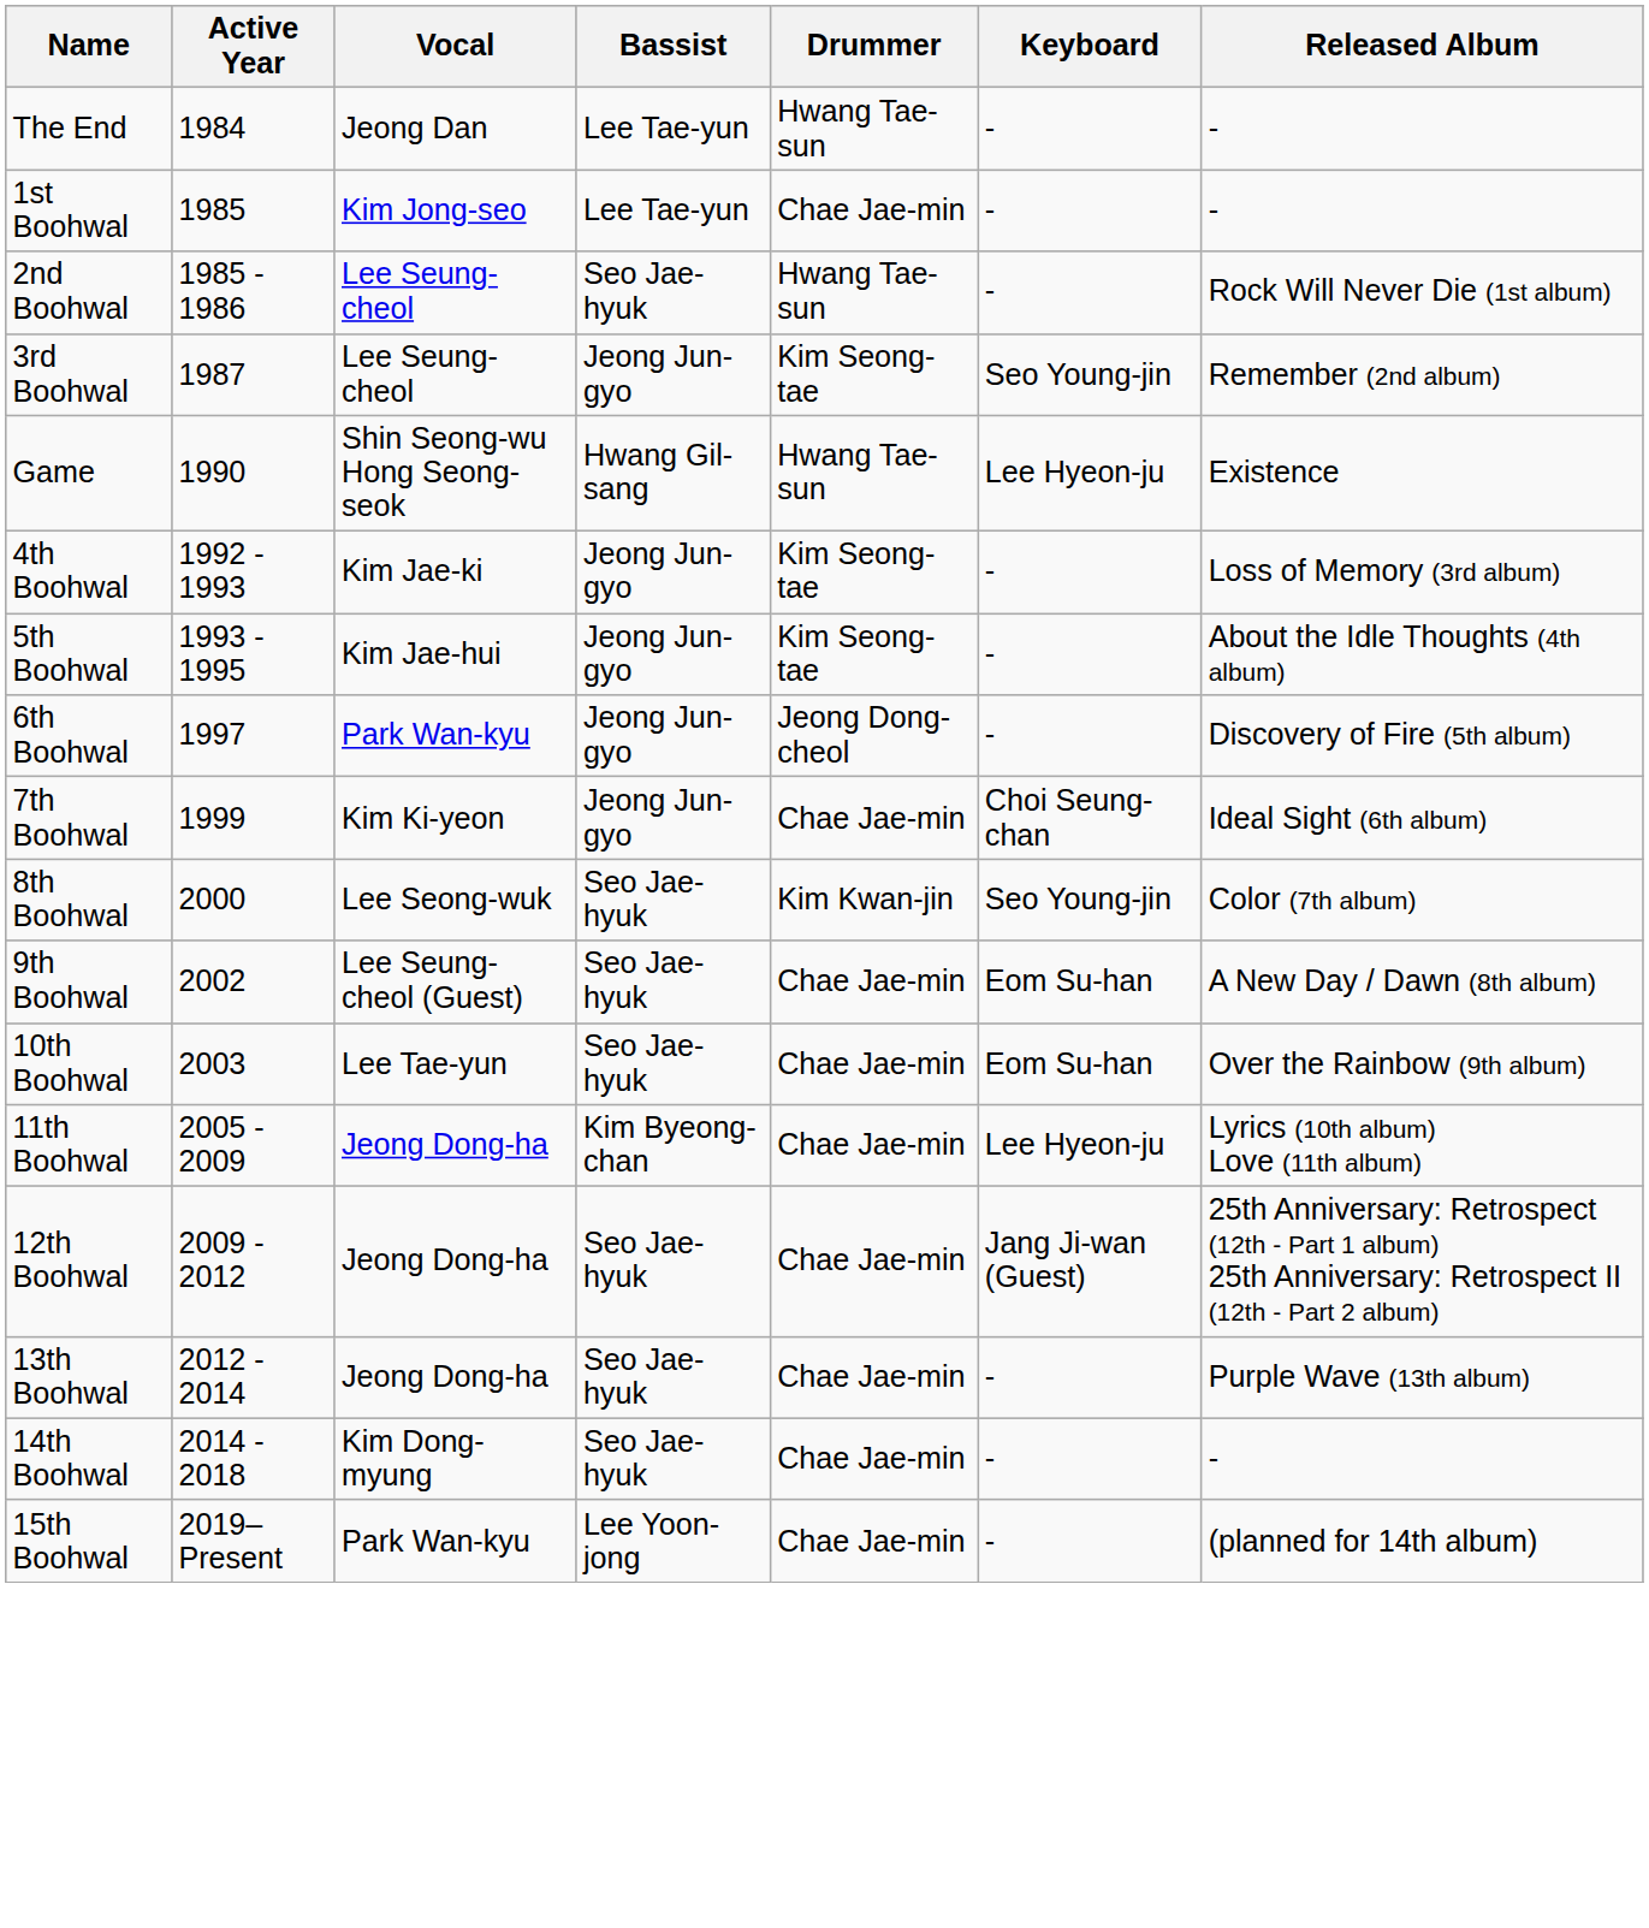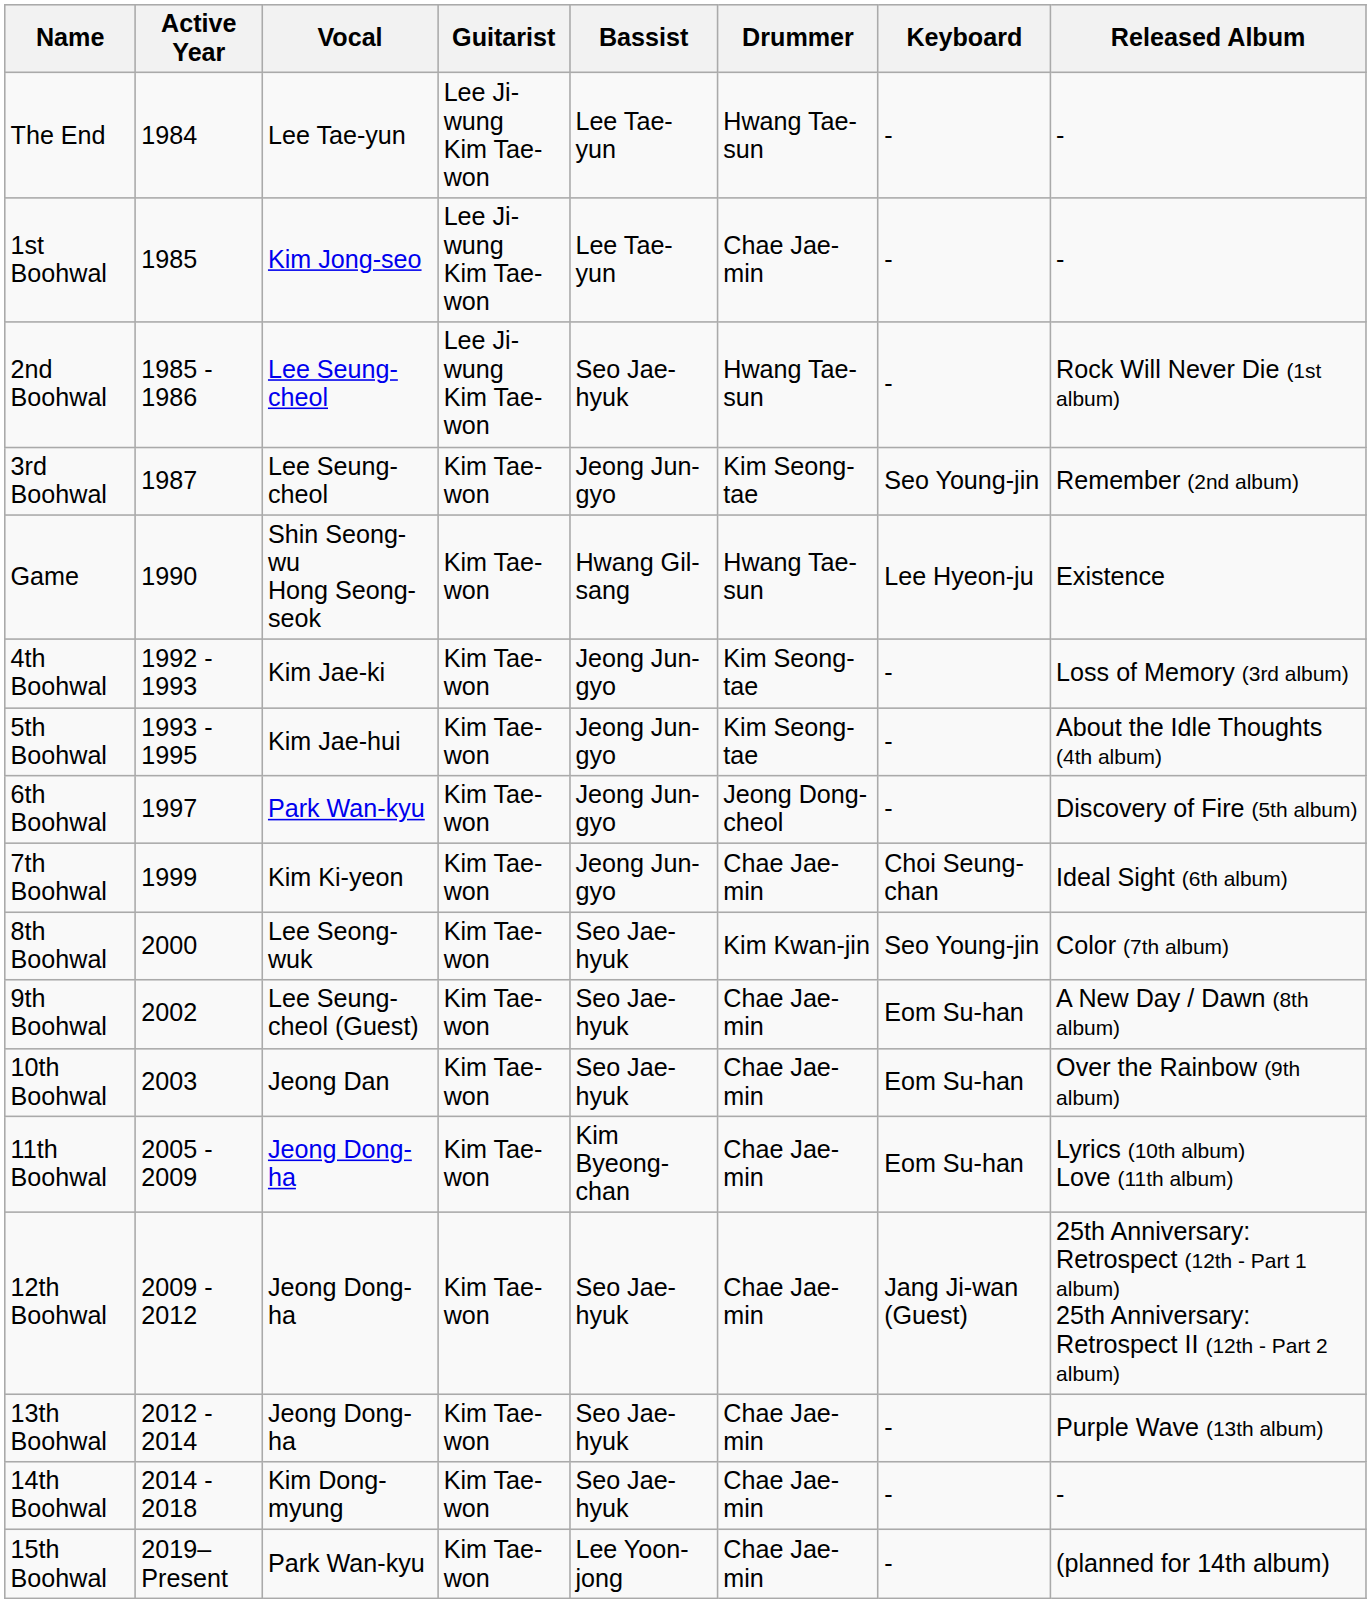+ column: Guitarist | Lee Ji-wung Kim Tae-won | Lee Ji-wung Kim Tae-won | Lee Ji-wung Kim Tae-won | Kim Tae-won | Kim Tae-won | Kim Tae-won | Kim Tae-won | Kim Tae-won | Kim Tae-won | Kim Tae-won | Kim Tae-won | Kim Tae-won | Kim Tae-won | Kim Tae-won | Kim Tae-won | Kim Tae-won | Kim Tae-won
The End | Vocal: Jeong Dan -> Lee Tae-yun
10th Boohwal | Vocal: Lee Tae-yun -> Jeong Dan
11th Boohwal | Keyboard: Lee Hyeon-ju -> Eom Su-han
